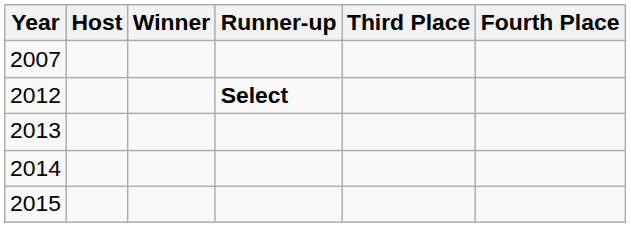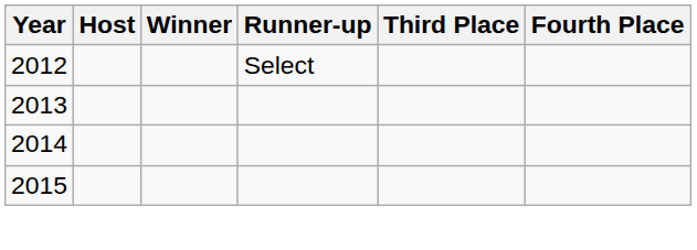- row: 2007
2012 | Runner-up: bold -> normal
